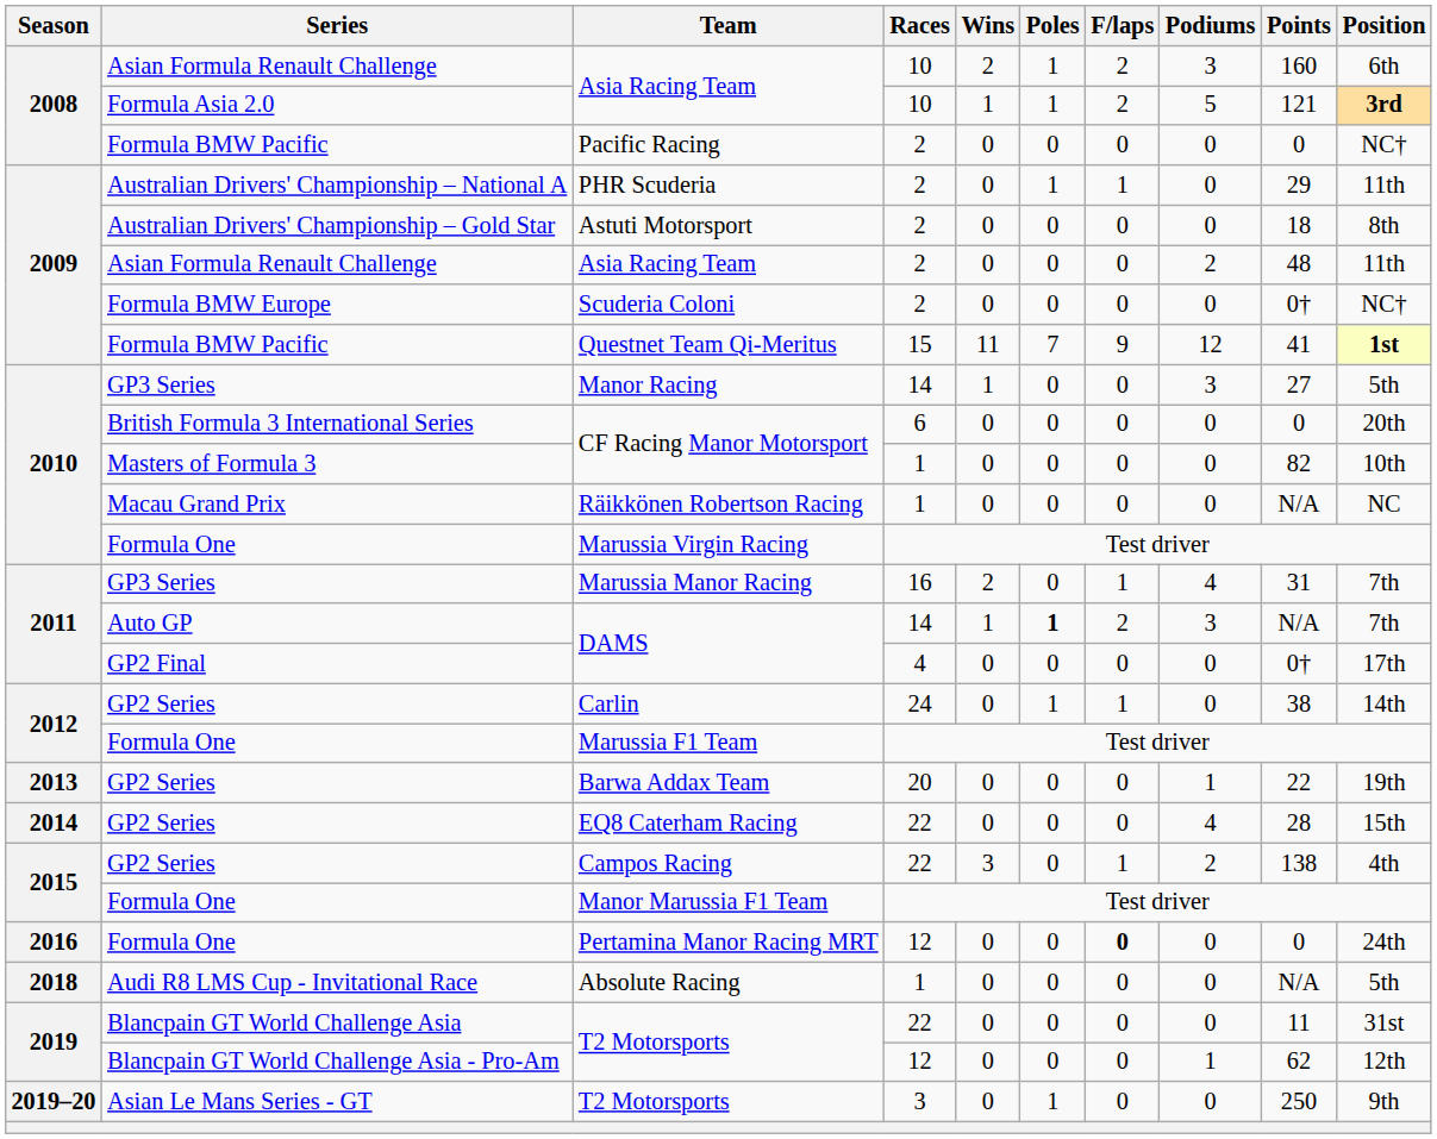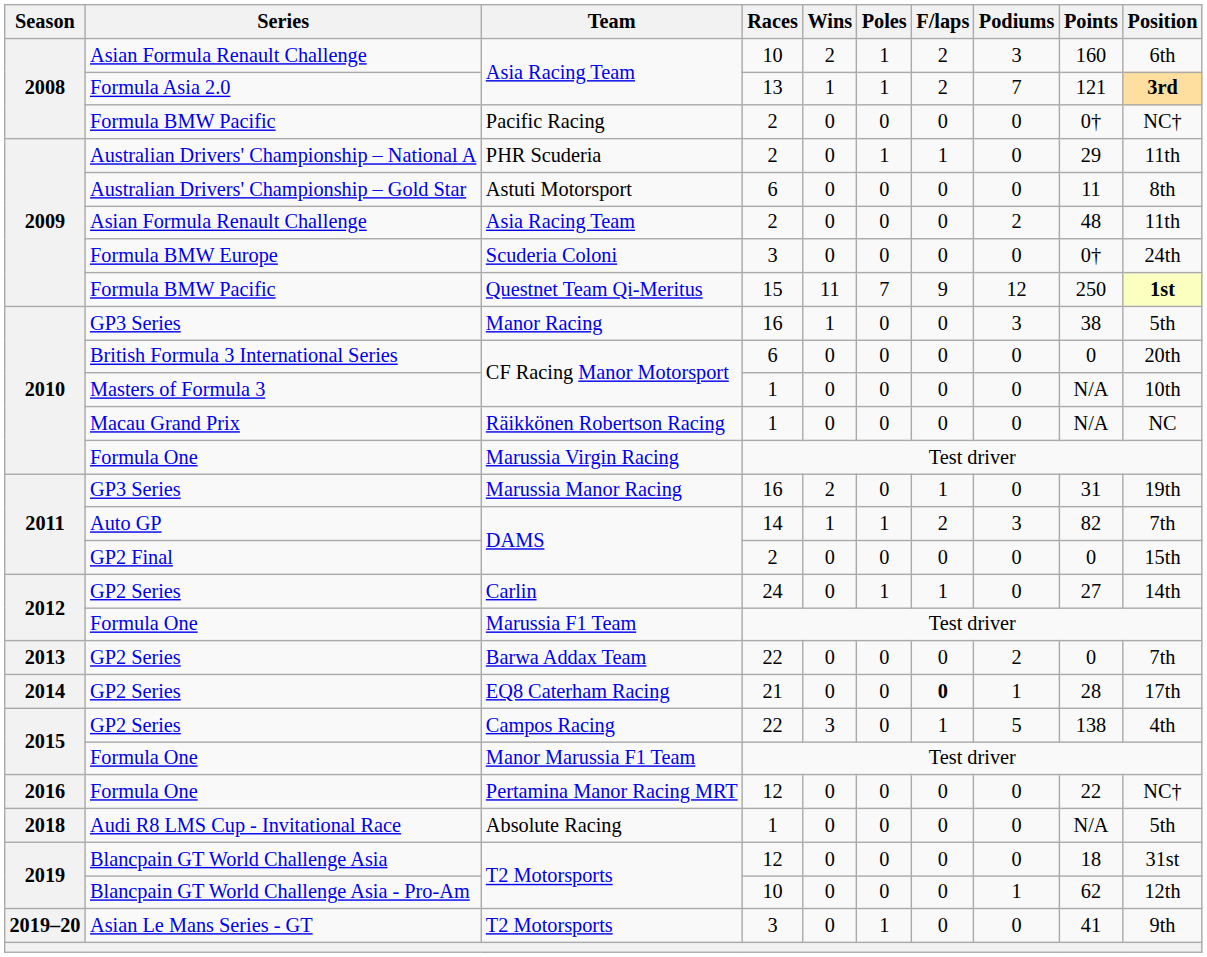Formula Asia 2.0 / Asia Racing Team | Races: 10 -> 13
Formula Asia 2.0 / Asia Racing Team | Podiums: 5 -> 7
Pacific Racing | Points: 0 -> 0†
Astuti Motorsport | Races: 2 -> 6
Astuti Motorsport | Points: 18 -> 11
Scuderia Coloni | Races: 2 -> 3
Scuderia Coloni | Position: NC† -> 24th
Questnet Team Qi-Meritus | Points: 41 -> 250
Manor Racing | Races: 14 -> 16
Manor Racing | Points: 27 -> 38
Masters of Formula 3 / CF Racing Manor Motorsport | Points: 82 -> N/A
Marussia Manor Racing | Podiums: 4 -> 0
Marussia Manor Racing | Position: 7th -> 19th
Auto GP / DAMS | Poles: bold -> normal
Auto GP / DAMS | Points: N/A -> 82
GP2 Final / DAMS | Races: 4 -> 2
GP2 Final / DAMS | Points: 0† -> 0
GP2 Final / DAMS | Position: 17th -> 15th
Carlin | Points: 38 -> 27
Barwa Addax Team | Races: 20 -> 22
Barwa Addax Team | Podiums: 1 -> 2
Barwa Addax Team | Points: 22 -> 0
Barwa Addax Team | Position: 19th -> 7th
EQ8 Caterham Racing | Races: 22 -> 21
EQ8 Caterham Racing | F/laps: normal -> bold
EQ8 Caterham Racing | Podiums: 4 -> 1
EQ8 Caterham Racing | Position: 15th -> 17th
Campos Racing | Podiums: 2 -> 5
Pertamina Manor Racing MRT | F/laps: bold -> normal
Pertamina Manor Racing MRT | Points: 0 -> 22
Pertamina Manor Racing MRT | Position: 24th -> NC†
Blancpain GT World Challenge Asia / T2 Motorsports | Races: 22 -> 12
Blancpain GT World Challenge Asia / T2 Motorsports | Points: 11 -> 18
Blancpain GT World Challenge Asia - Pro-Am / T2 Motorsports | Races: 12 -> 10
Asian Le Mans Series - GT / T2 Motorsports | Points: 250 -> 41
